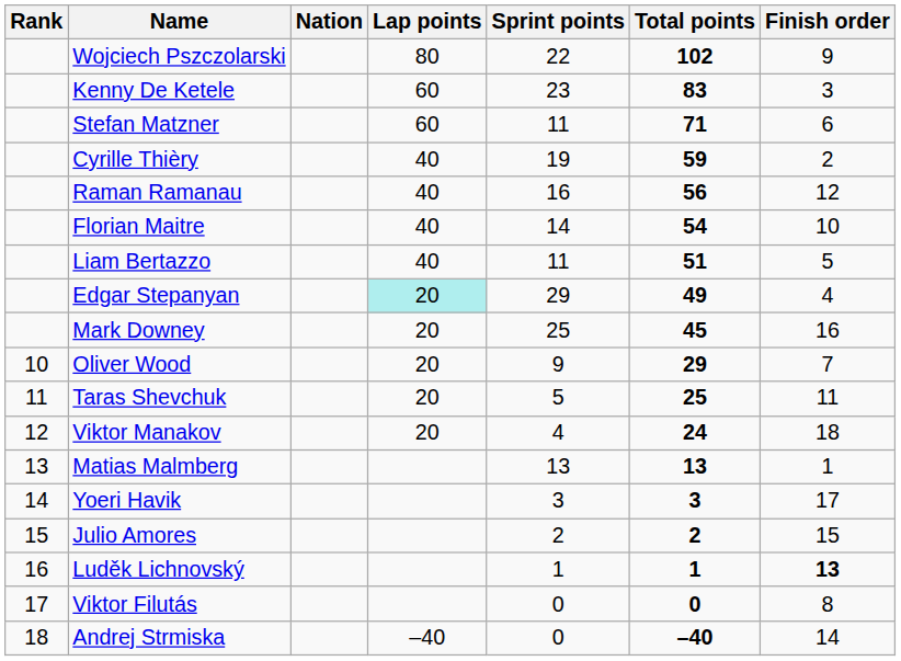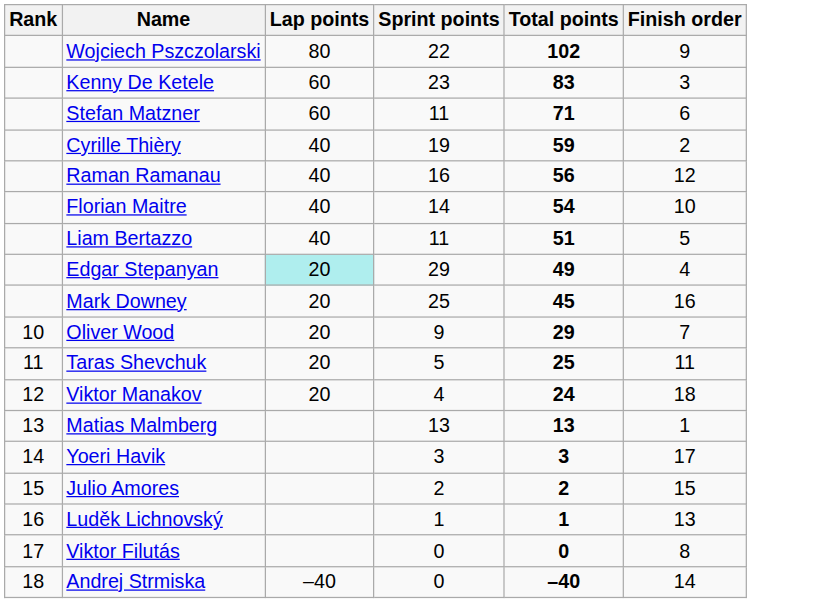- column: Nation
Luděk Lichnovský | Finish order: bold -> normal
